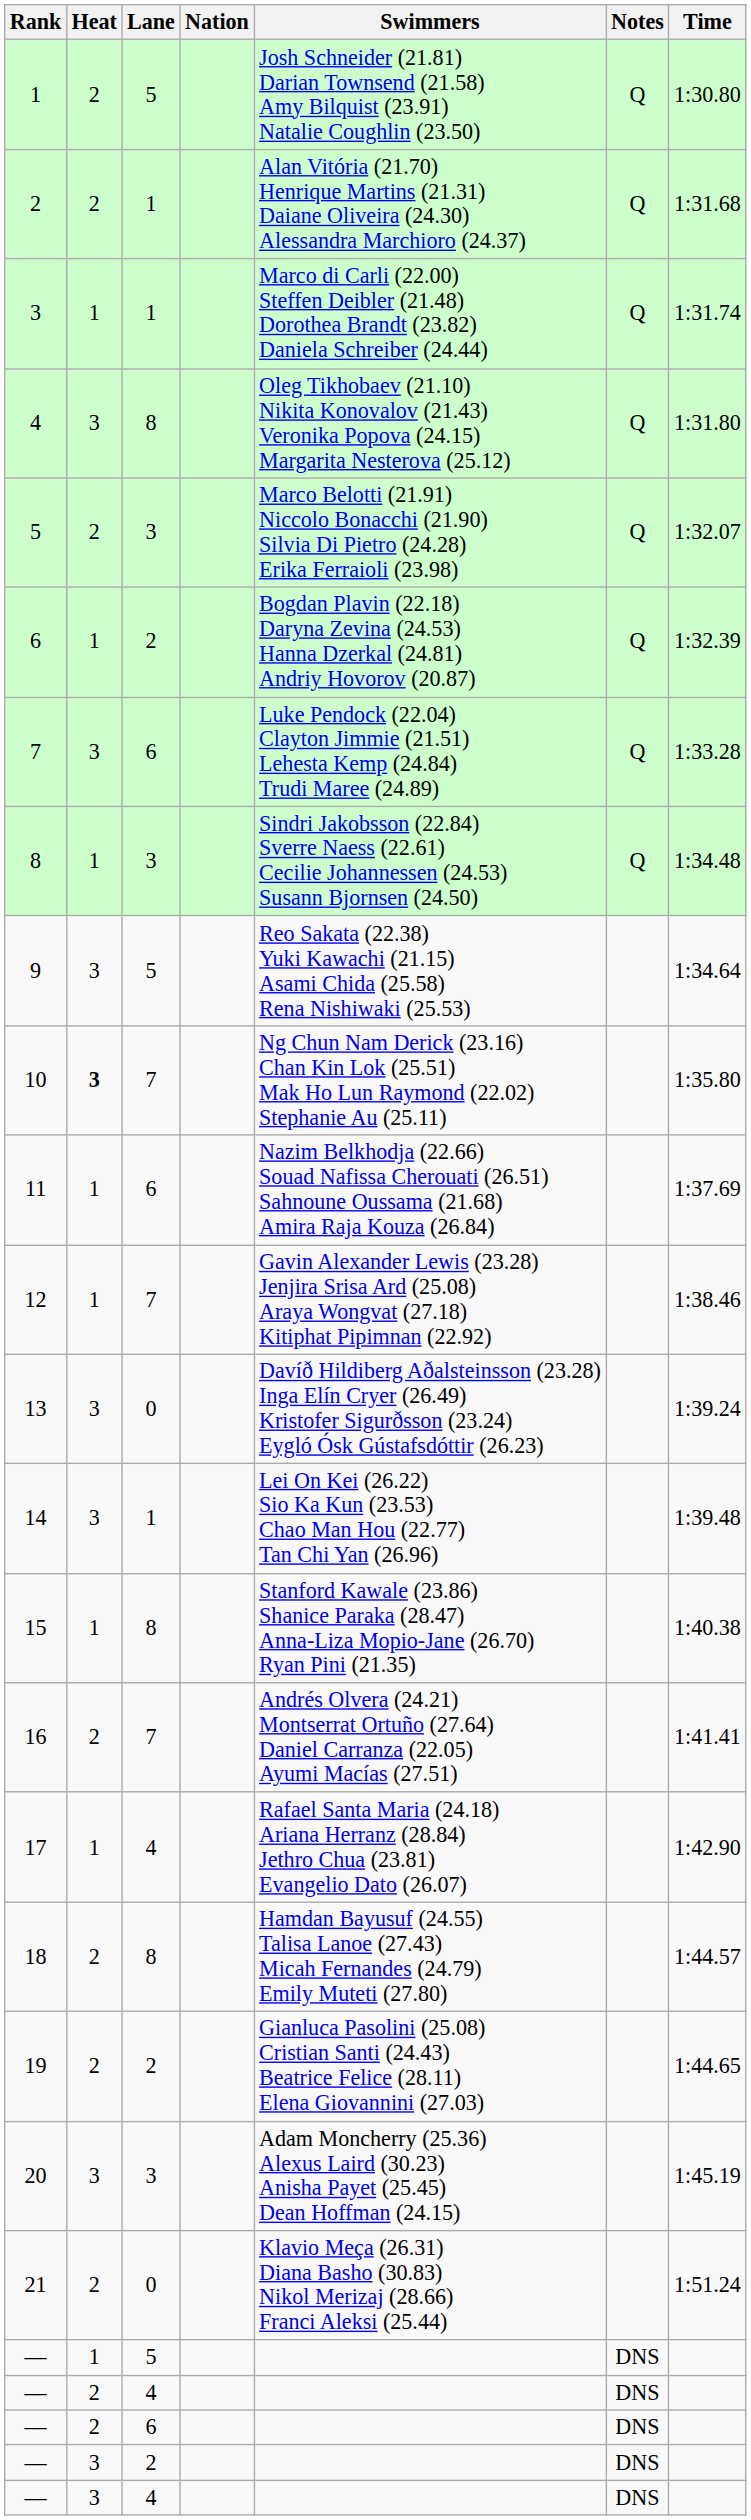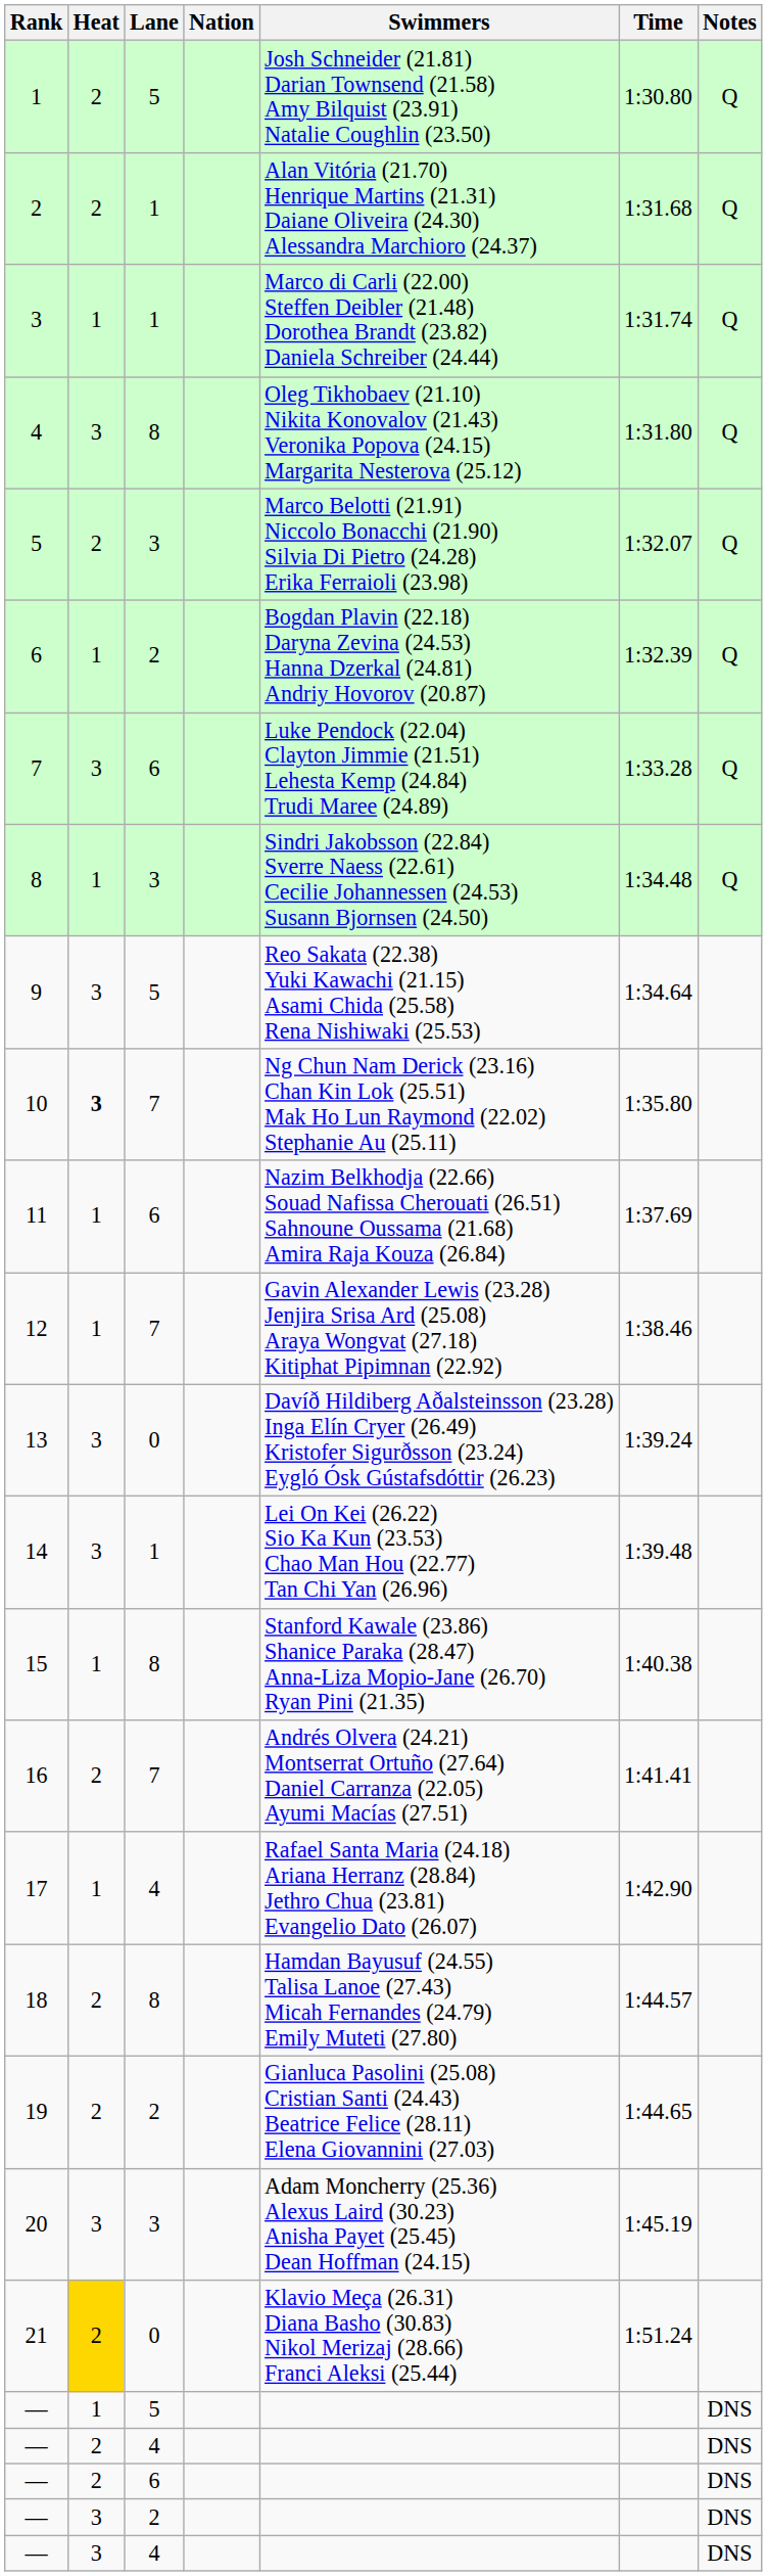columns swapped: Time <-> Notes
21 | Heat: no background -> gold background
